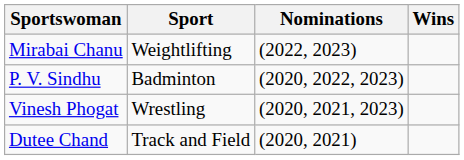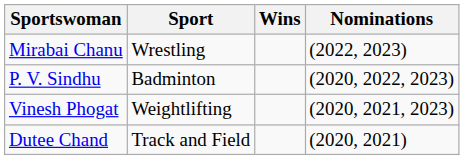columns swapped: Nominations <-> Wins
Mirabai Chanu | Sport: Weightlifting -> Wrestling
Vinesh Phogat | Sport: Wrestling -> Weightlifting
